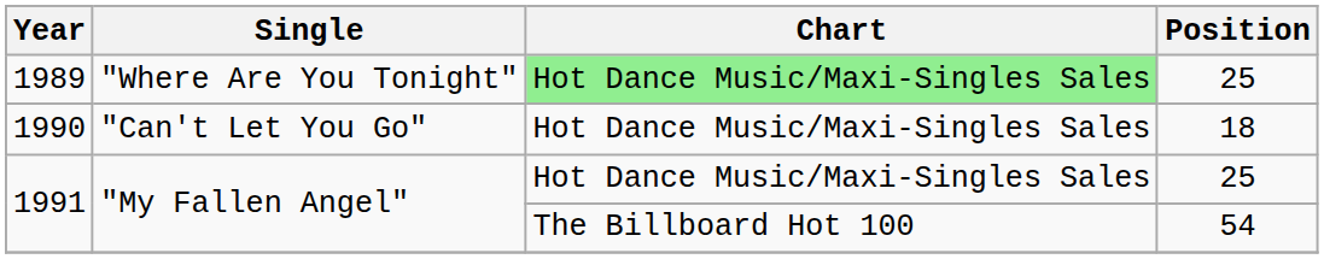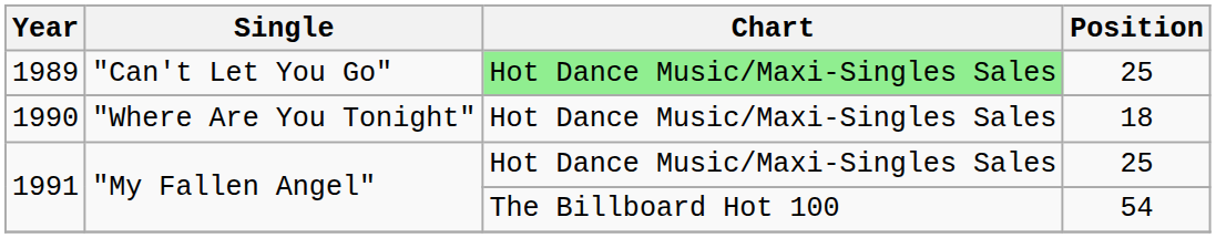1989 | Single: "Where Are You Tonight" -> "Can't Let You Go"
1990 | Single: "Can't Let You Go" -> "Where Are You Tonight"
